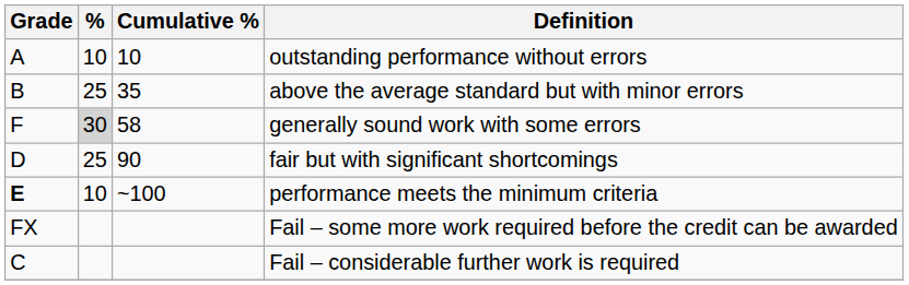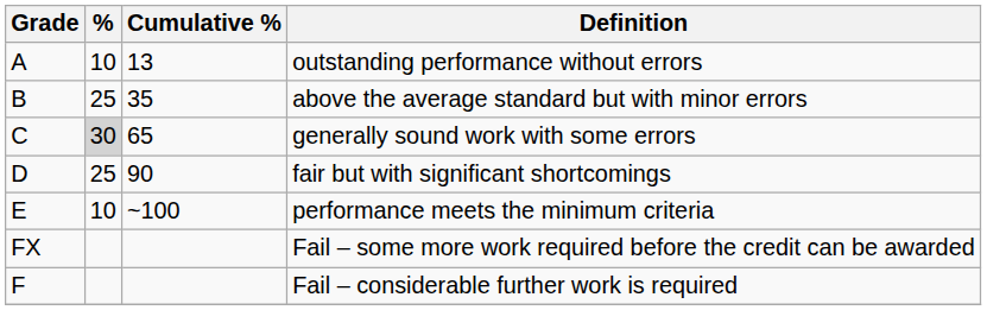outstanding performance without errors | Cumulative %: 10 -> 13
generally sound work with some errors | Grade: F -> C
generally sound work with some errors | Cumulative %: 58 -> 65
performance meets the minimum criteria | Grade: bold -> normal
Fail – considerable further work is required | Grade: C -> F
